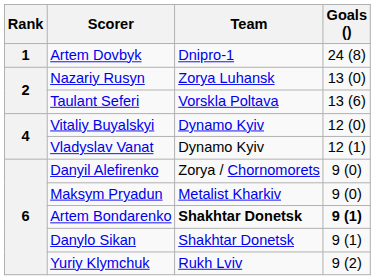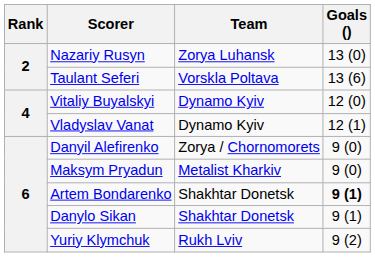- row: 1 | Artem Dovbyk | Dnipro-1 | 24 (8)
Artem Bondarenko | Team: bold -> normal
